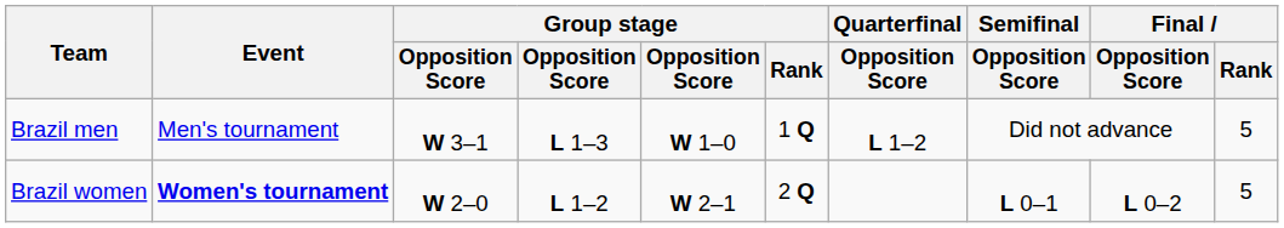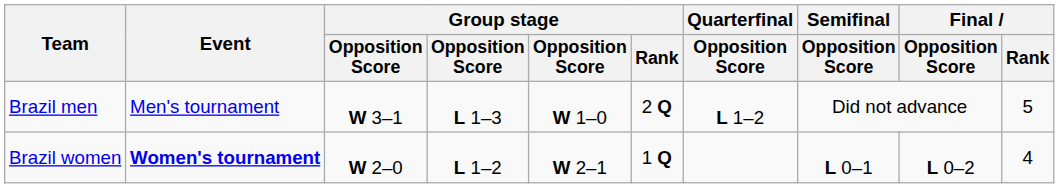Brazil men | Group stage / Rank: 1 Q -> 2 Q
Brazil women | Group stage / Rank: 2 Q -> 1 Q
Brazil women | Final / Rank: 5 -> 4
